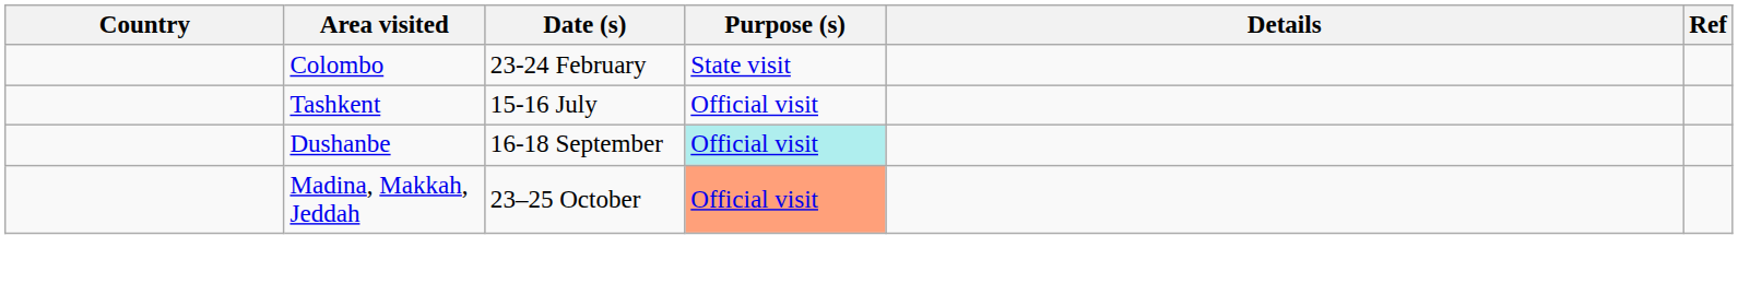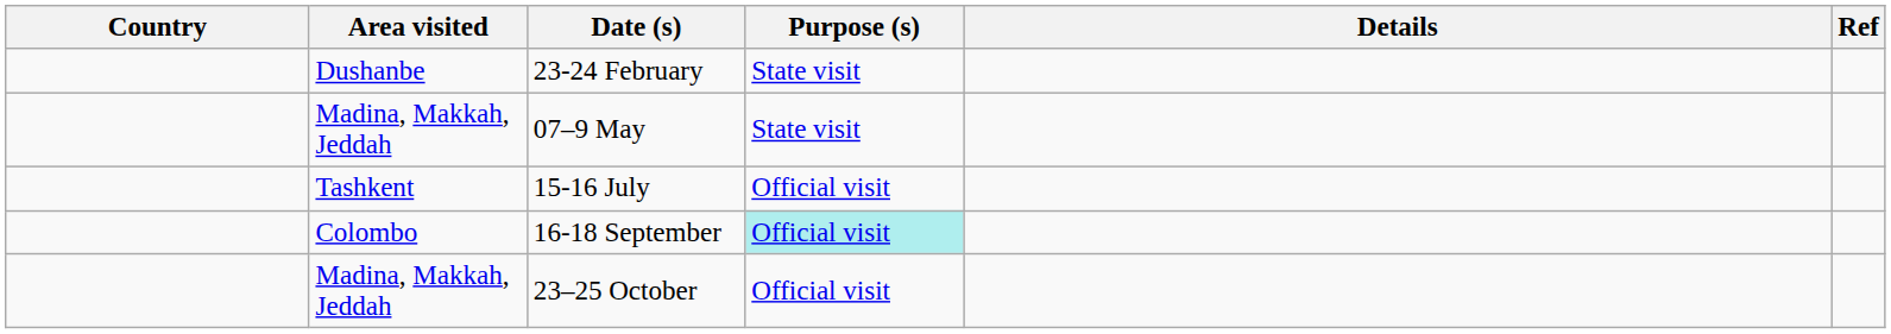23-24 February | Area visited: Colombo -> Dushanbe
+ row: Madina, Makkah, Jeddah | 07–9 May | State visit
16-18 September | Area visited: Dushanbe -> Colombo
23–25 October | Purpose (s): lightsalmon background -> no background
